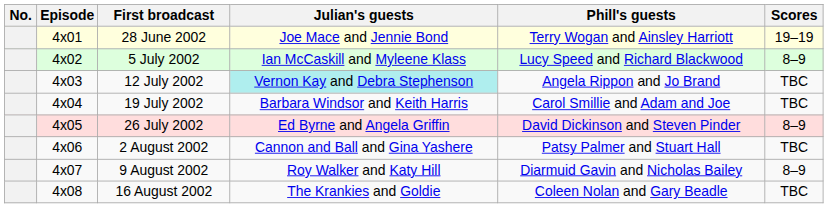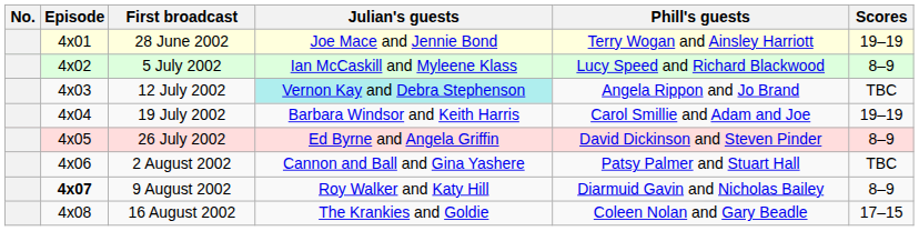19 July 2002 | Scores: TBC -> 19–19
9 August 2002 | Episode: normal -> bold
16 August 2002 | Scores: TBC -> 17–15
